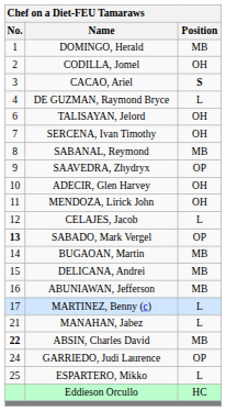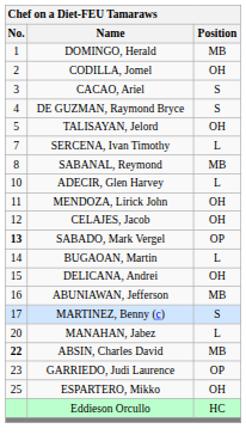CACAO, Ariel | Position: bold -> normal
DE GUZMAN, Raymond Bryce | Position: L -> S
TALISAYAN, Jelord | No.: 6 -> 5
SERCENA, Ivan Timothy | Position: OH -> L
- row: 9 | SAAVEDRA, Zhydryx | OP
ADECIR, Glen Harvey | Position: OH -> L
CELAJES, Jacob | Position: L -> OH
BUGAOAN, Martin | Position: MB -> L
DELICANA, Andrei | Position: MB -> OH
MARTINEZ, Benny (c) | Position: L -> S
MANAHAN, Jabez | No.: 21 -> 20
GARRIEDO, Judi Laurence | No.: 24 -> 23
ESPARTERO, Mikko | Position: L -> OH
